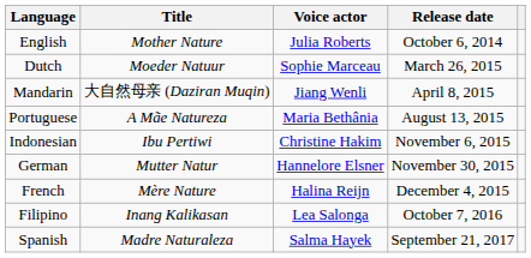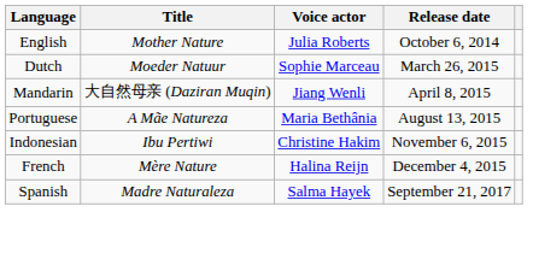- row: German | Mutter Natur | Hannelore Elsner | November 30, 2015
- row: Filipino | Inang Kalikasan | Lea Salonga | October 7, 2016
